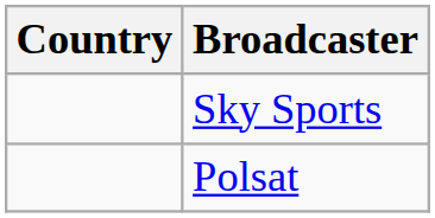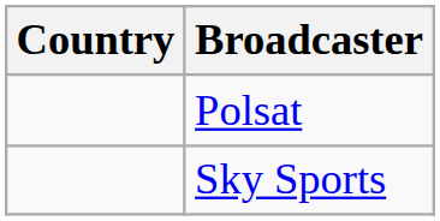rows swapped: Polsat <-> Sky Sports
